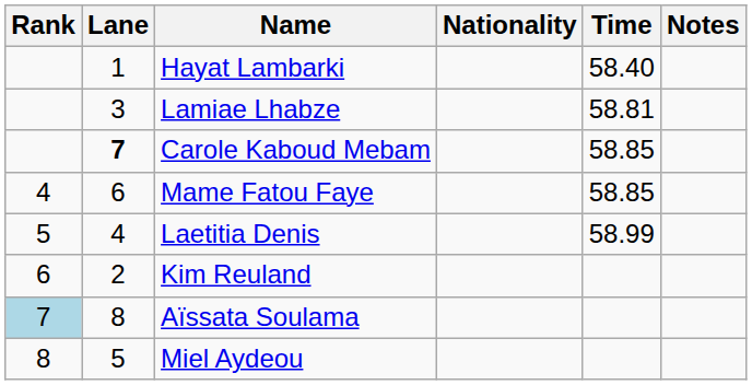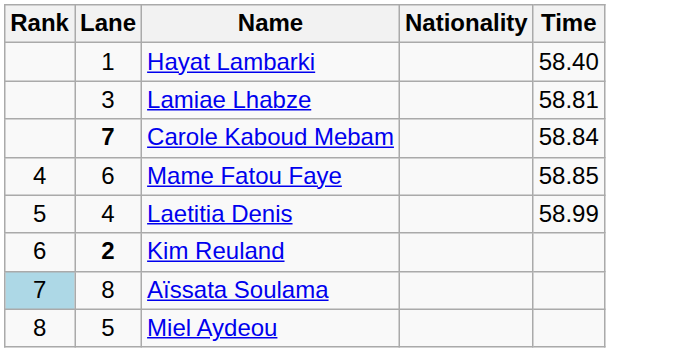- column: Notes
Carole Kaboud Mebam | Time: 58.85 -> 58.84
Kim Reuland | Lane: normal -> bold
